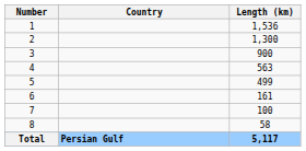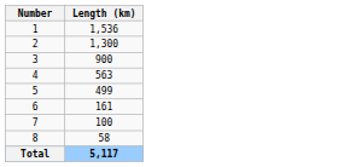- column: Country | Persian Gulf
